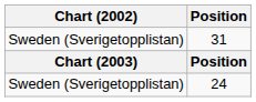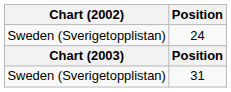rows swapped: 24 <-> 31
